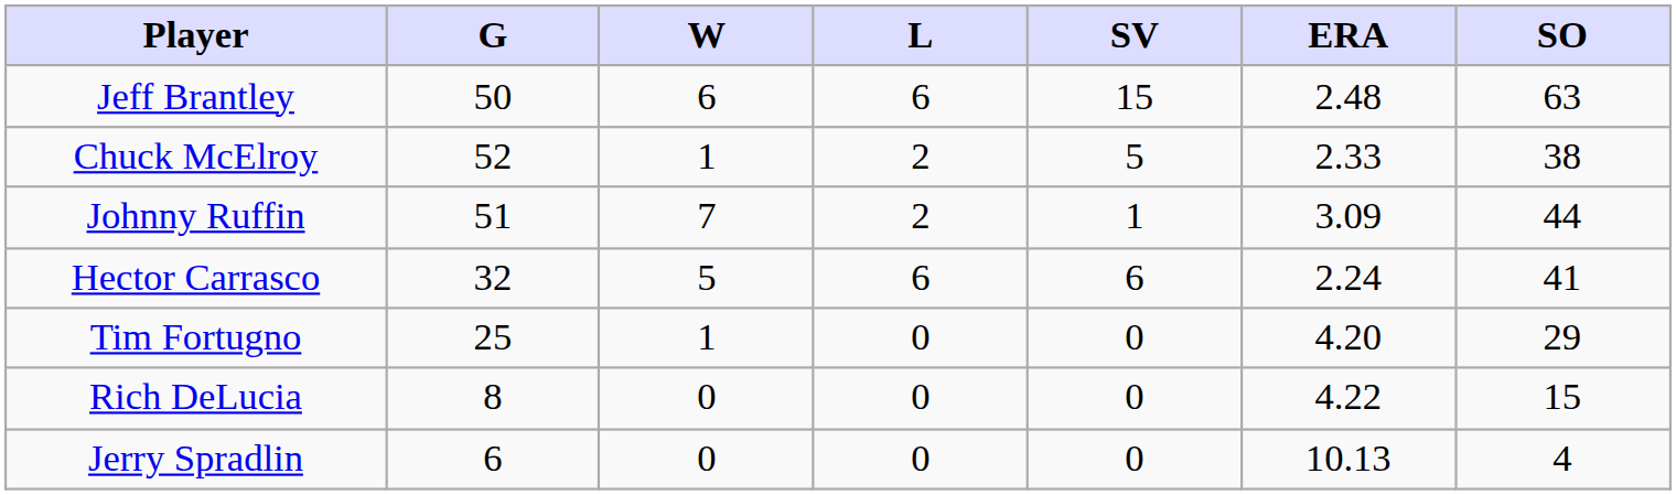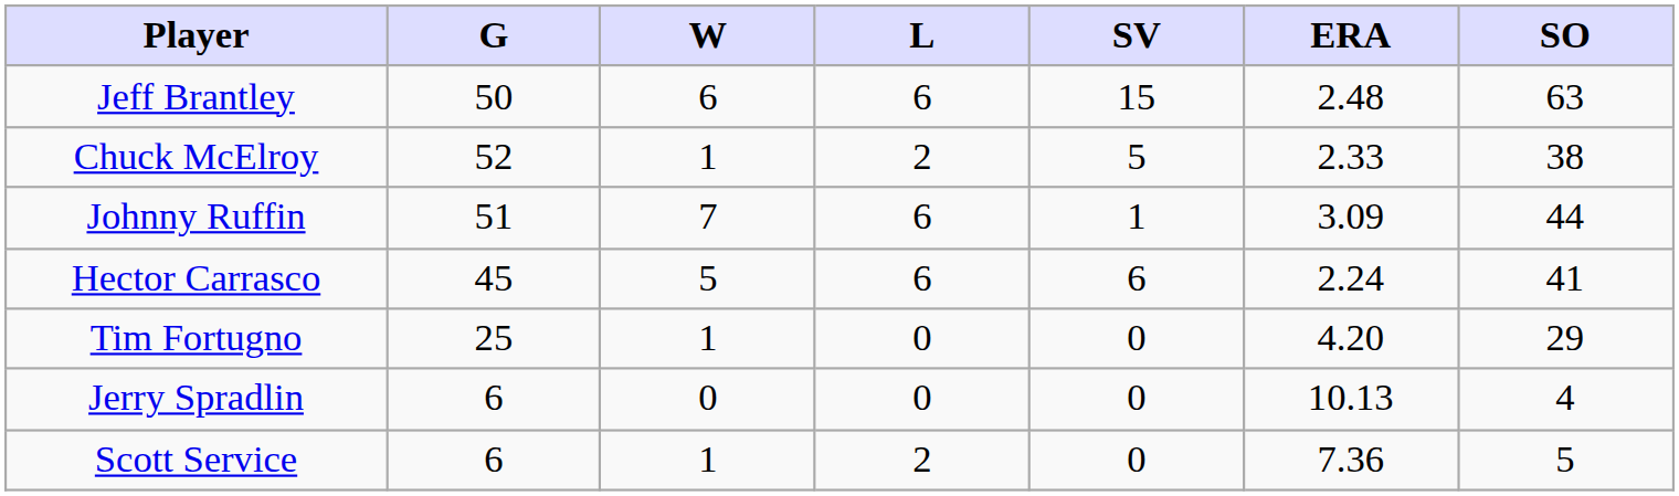Johnny Ruffin | L: 2 -> 6
Hector Carrasco | G: 32 -> 45
- row: Rich DeLucia | 8 | 0 | 0 | 0 | 4.22 | 15
+ row: Scott Service | 6 | 1 | 2 | 0 | 7.36 | 5
